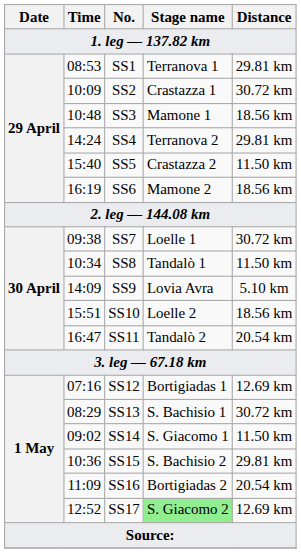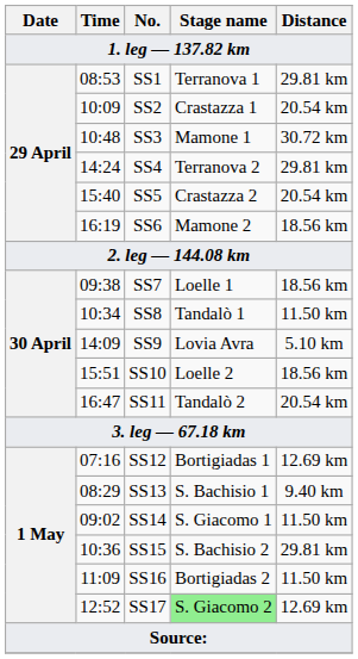SS2 | Distance: 30.72 km -> 20.54 km
SS3 | Distance: 18.56 km -> 30.72 km
SS5 | Distance: 11.50 km -> 20.54 km
SS7 | Distance: 30.72 km -> 18.56 km
SS13 | Distance: 30.72 km -> 9.40 km
SS16 | Distance: 20.54 km -> 11.50 km
